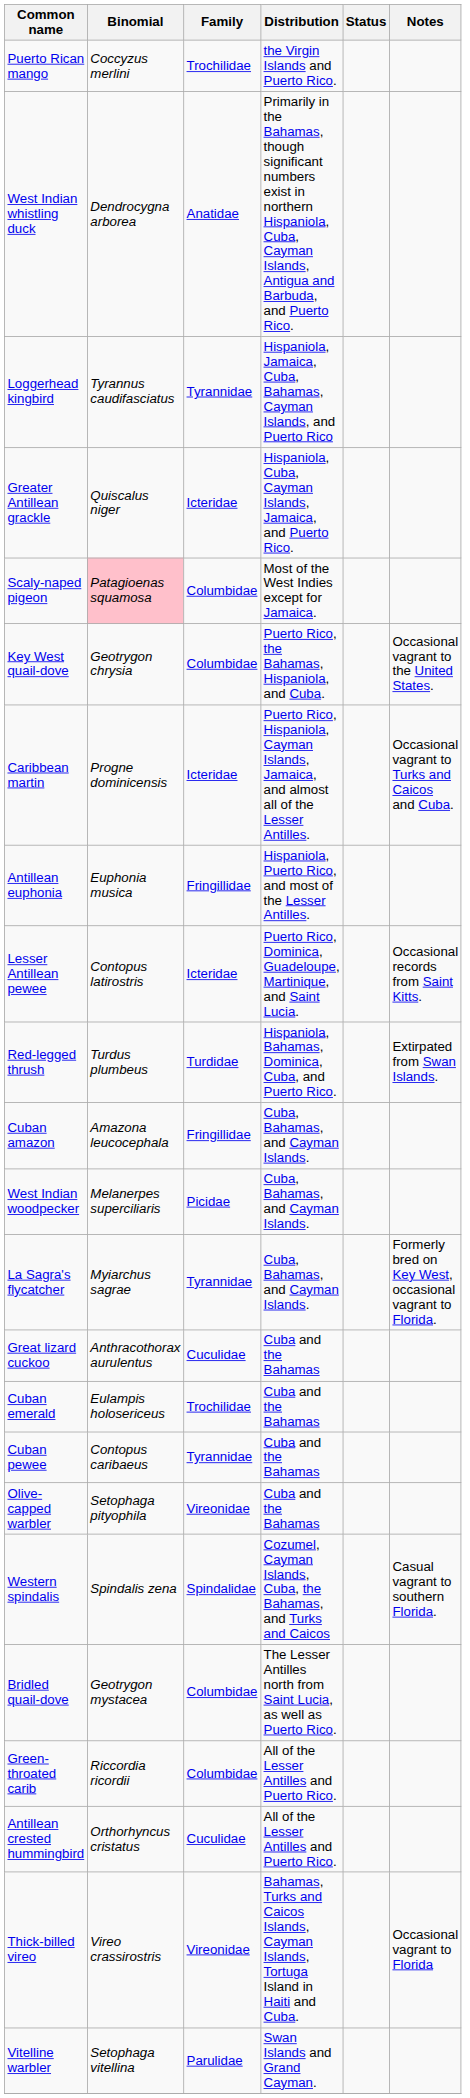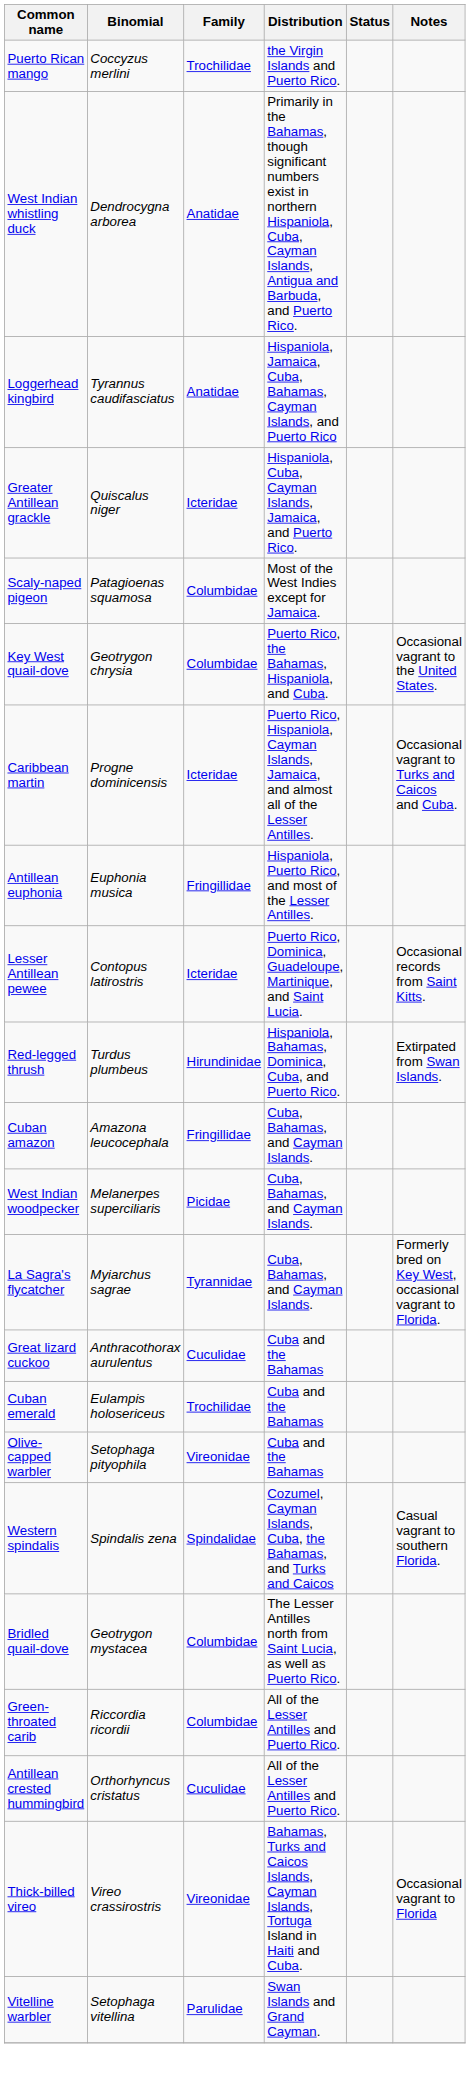Loggerhead kingbird | Family: Tyrannidae -> Anatidae
Scaly-naped pigeon | Binomial: pink background -> no background
Red-legged thrush | Family: Turdidae -> Hirundinidae
- row: Cuban pewee | Contopus caribaeus | Tyrannidae | Cuba and the Bahamas
